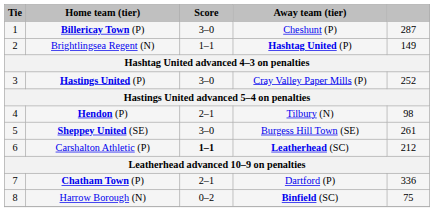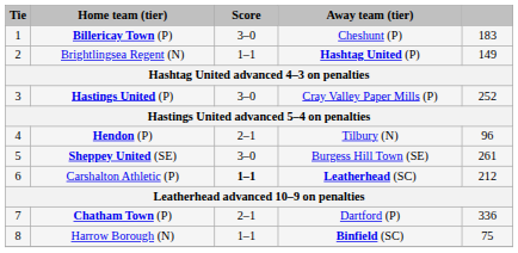Billericay Town (P) | column 5: 287 -> 183
Hendon (P) | column 5: 98 -> 96
Harrow Borough (N) | Score: 0–2 -> 1–1
